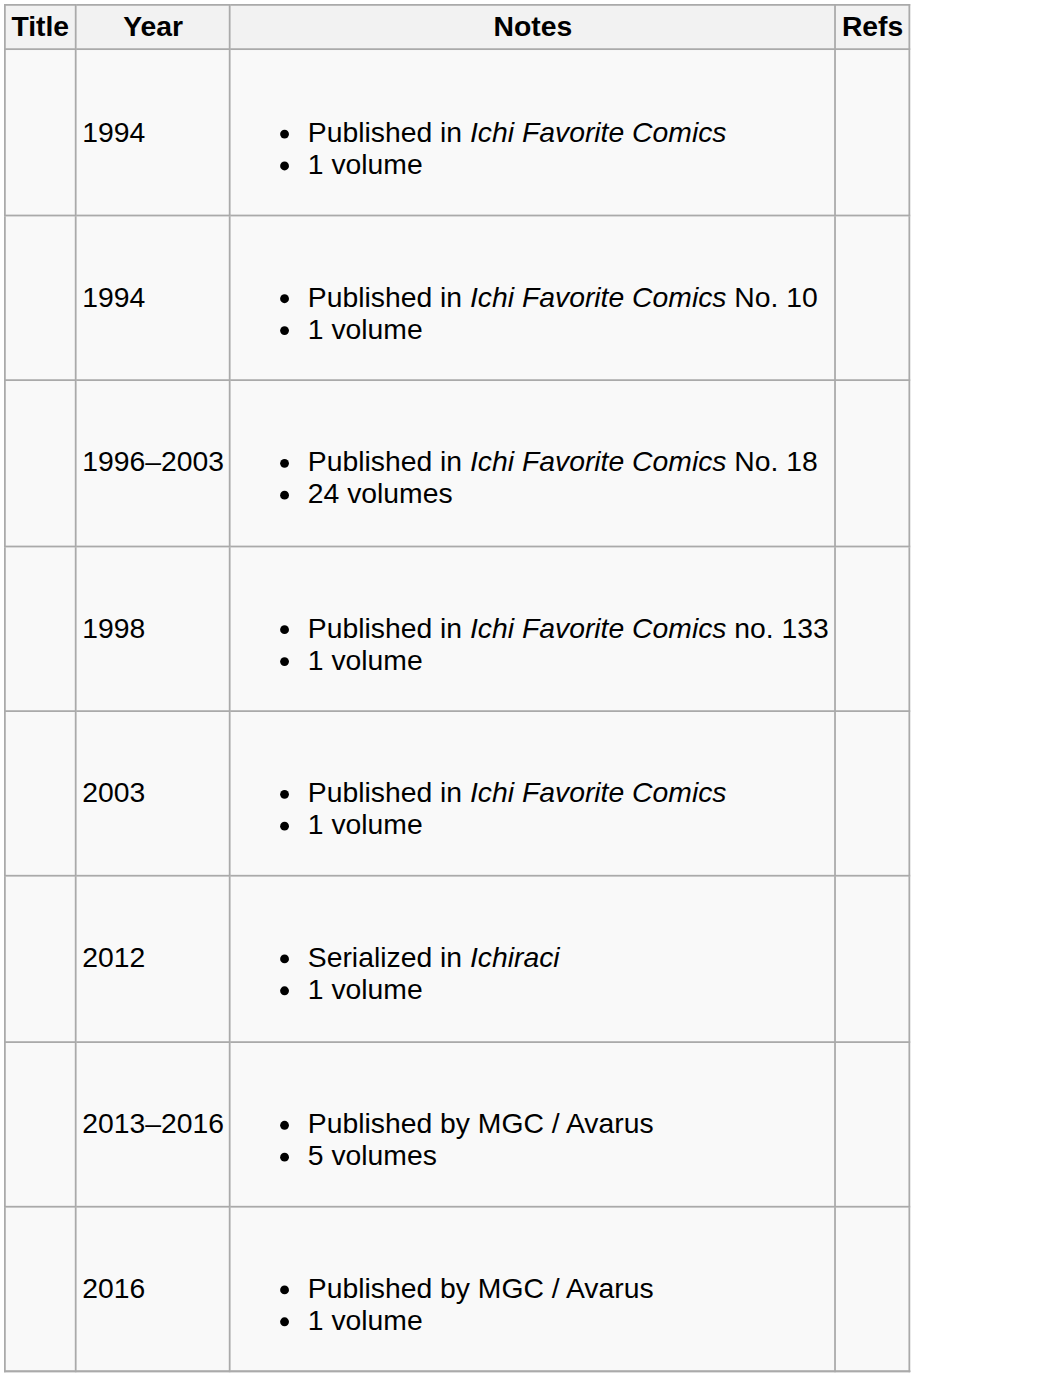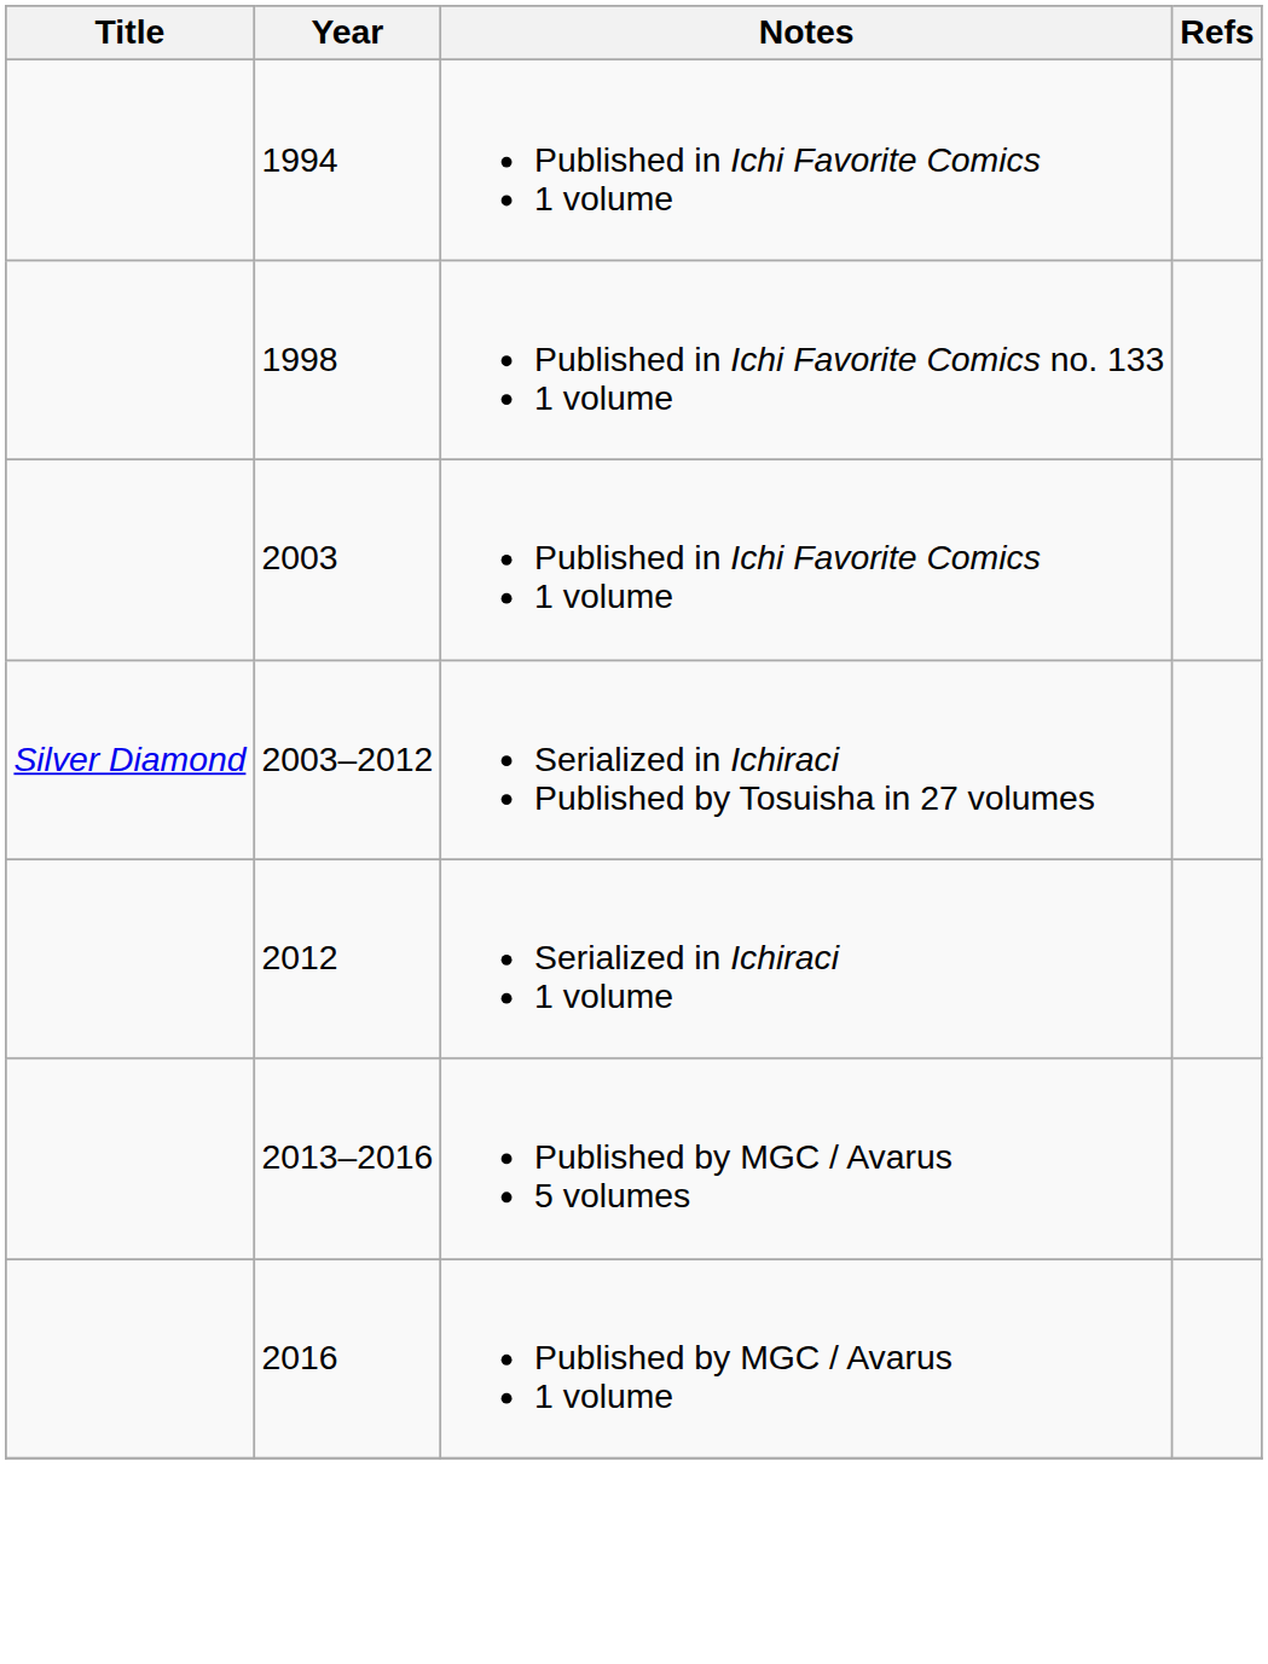- row: 1994 | Published in Ichi Favorite Comics No. 10 1 volume
- row: 1996–2003 | Published in Ichi Favorite Comics No. 18 24 volumes
+ row: Silver Diamond | 2003–2012 | Serialized in Ichiraci Published by Tosuisha in 27 volumes
